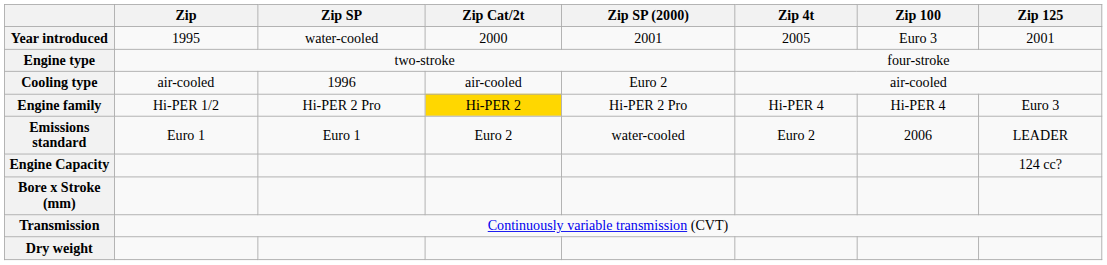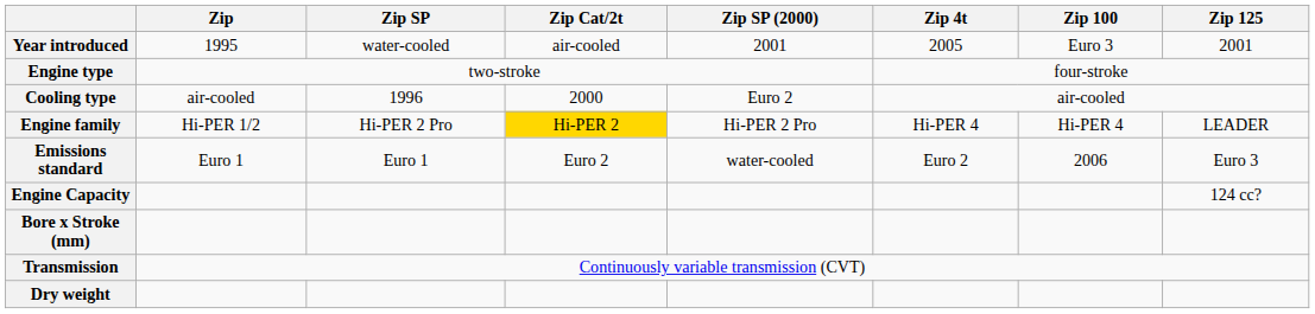Year introduced | Zip Cat/2t: 2000 -> air-cooled
Cooling type | Zip Cat/2t: air-cooled -> 2000
Engine family | Zip 125: Euro 3 -> LEADER
Emissions standard | Zip 125: LEADER -> Euro 3
